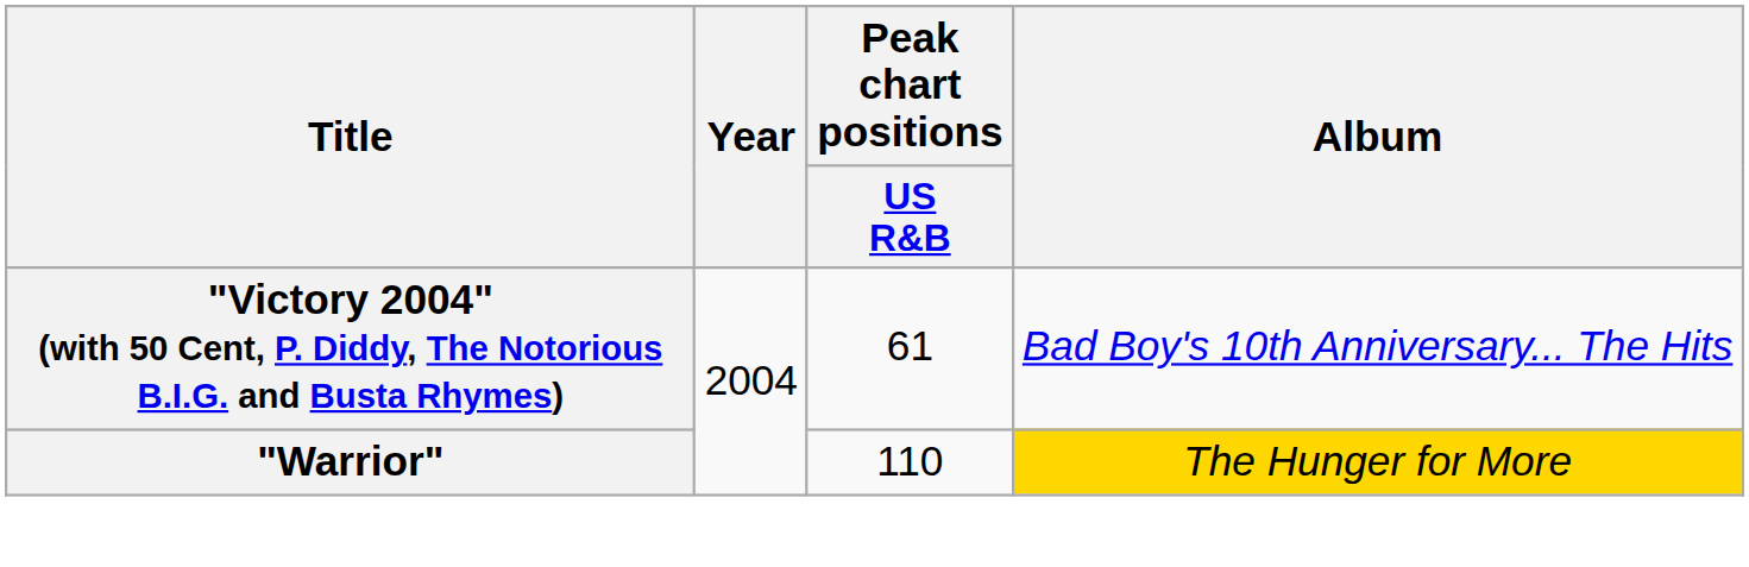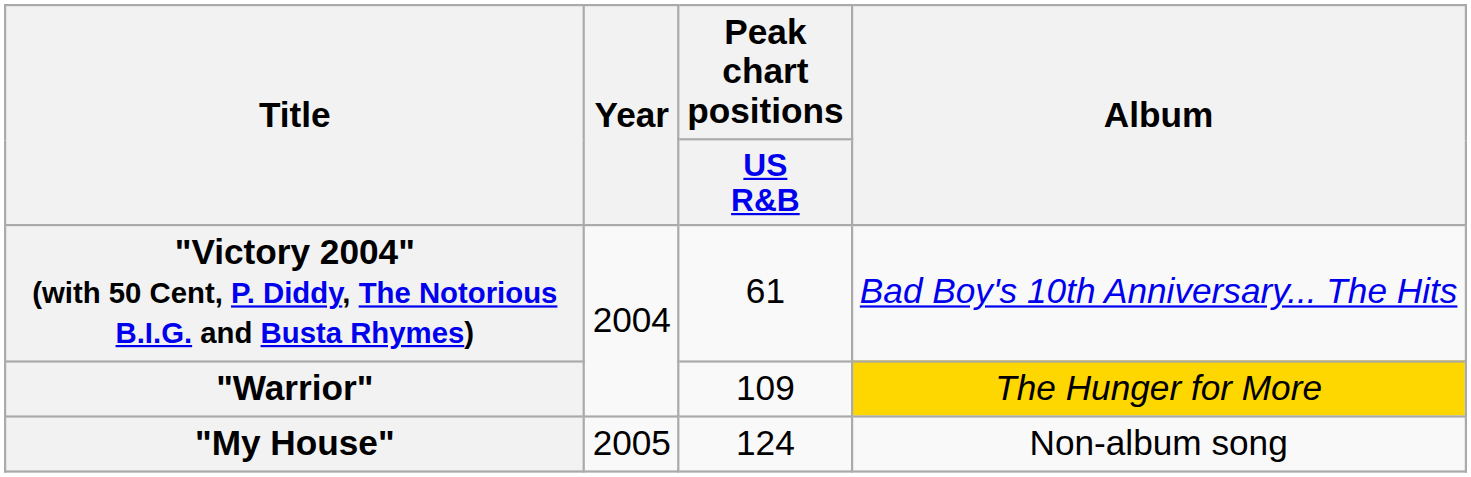"Warrior" | Peak chart positions / US R&B: 110 -> 109
+ row: "My House" | 2005 | 124 | Non-album song
